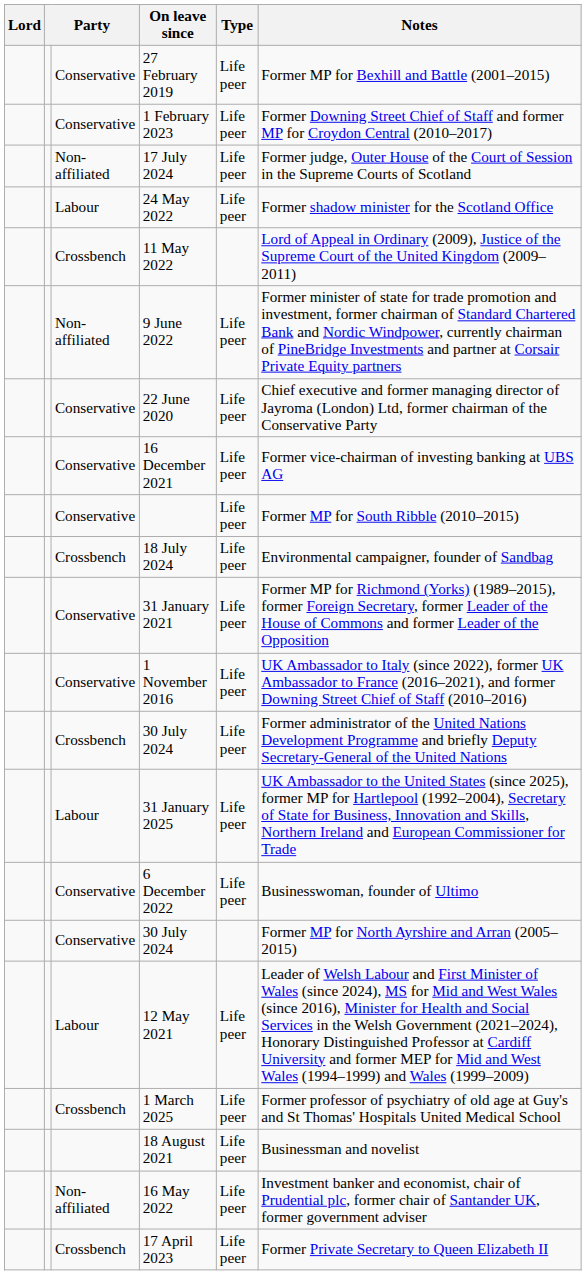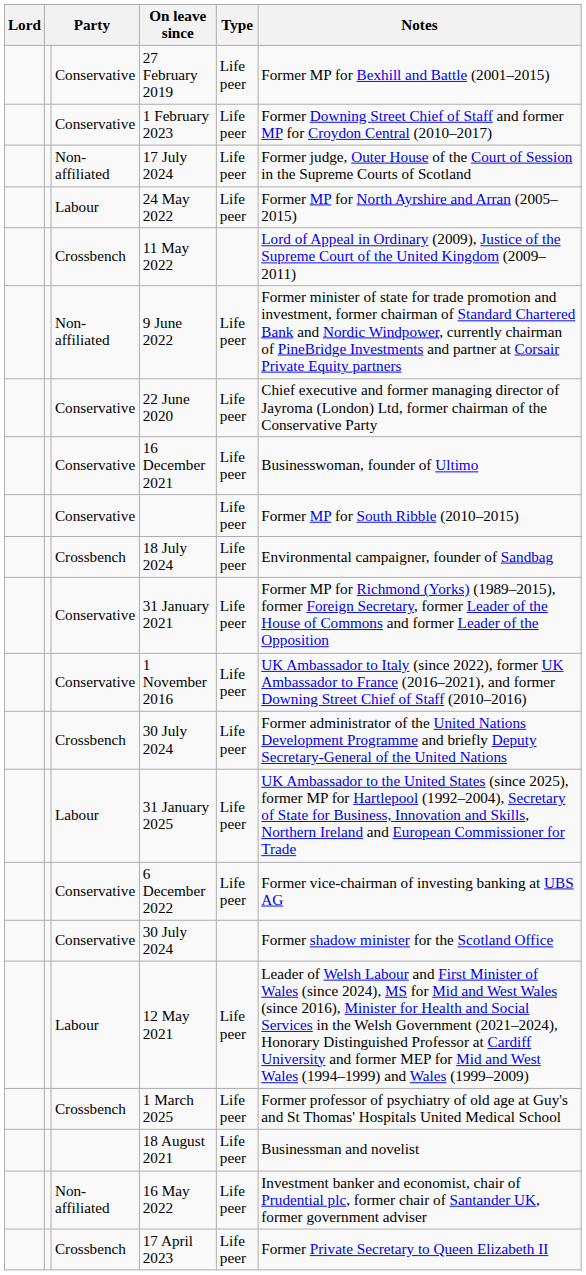24 May 2022 | Notes: Former shadow minister for the Scotland Office -> Former MP for North Ayrshire and Arran (2005–2015)
16 December 2021 | Notes: Former vice-chairman of investing banking at UBS AG -> Businesswoman, founder of Ultimo
6 December 2022 | Notes: Businesswoman, founder of Ultimo -> Former vice-chairman of investing banking at UBS AG
Conservative / 30 July 2024 | Notes: Former MP for North Ayrshire and Arran (2005–2015) -> Former shadow minister for the Scotland Office
